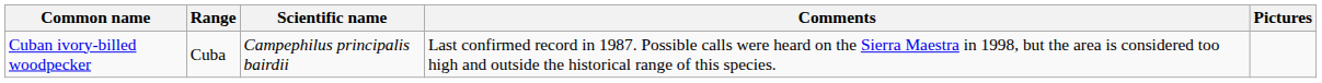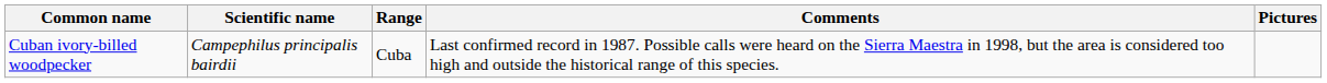columns swapped: Scientific name <-> Range
